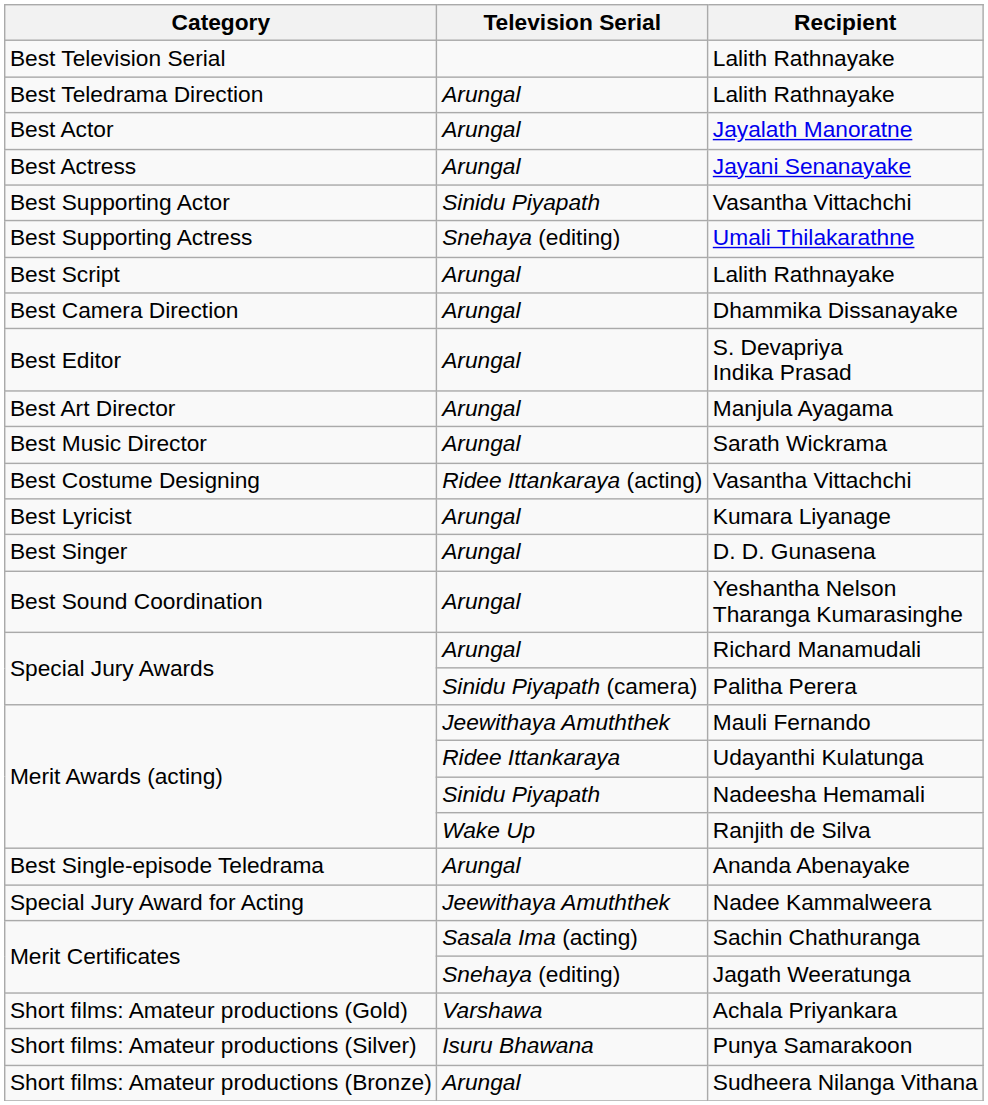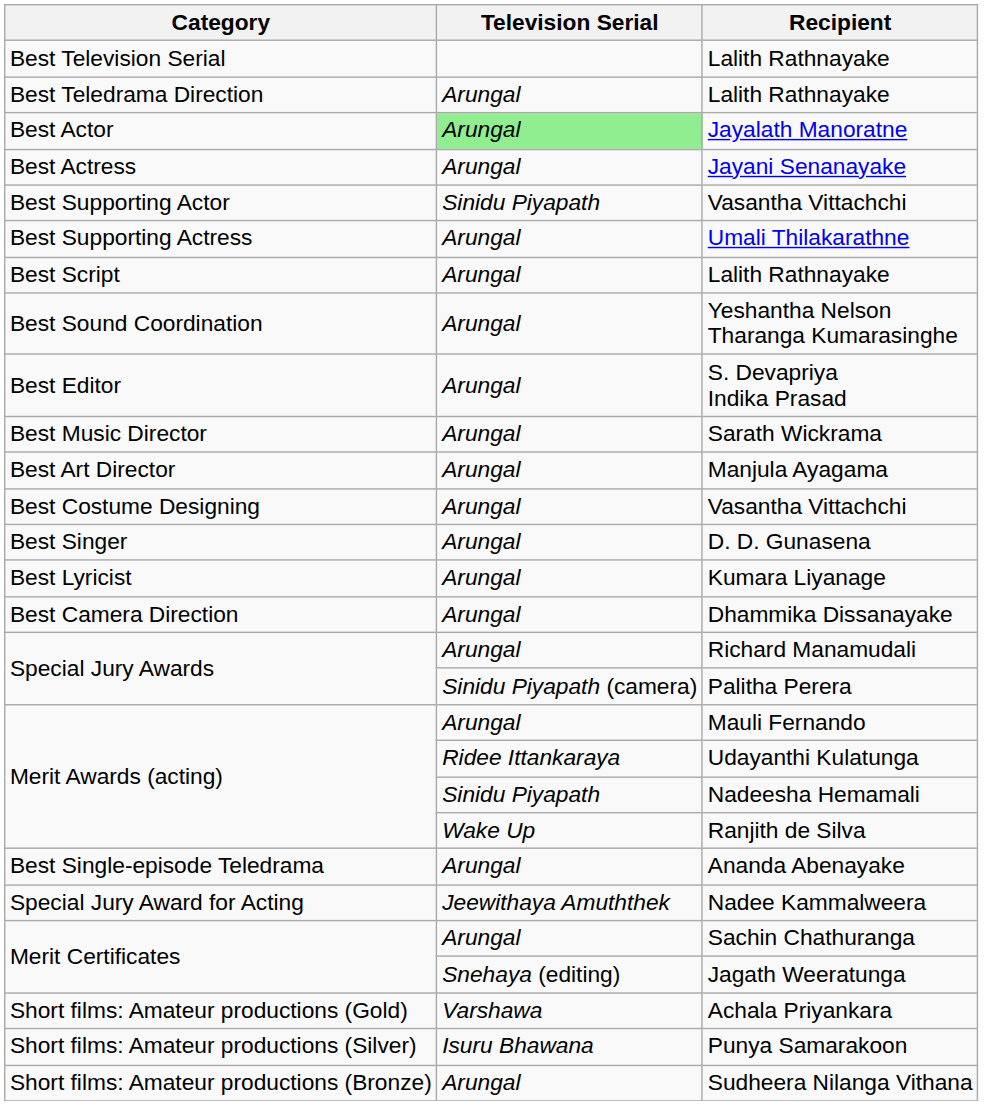Jayalath Manoratne | Television Serial: no background -> lightgreen background
Umali Thilakarathne | Television Serial: Snehaya (editing) -> Arungal
rows swapped: Dhammika Dissanayake <-> Yeshantha Nelson Tharanga Kumarasinghe
rows swapped: Sarath Wickrama <-> Manjula Ayagama
Best Costume Designing / Vasantha Vittachchi | Television Serial: Ridee Ittankaraya (acting) -> Arungal
rows swapped: D. D. Gunasena <-> Kumara Liyanage
Mauli Fernando | Television Serial: Jeewithaya Amuththek -> Arungal
Sachin Chathuranga | Television Serial: Sasala Ima (acting) -> Arungal
